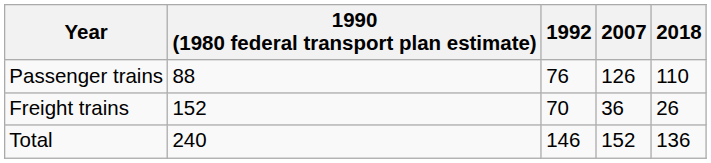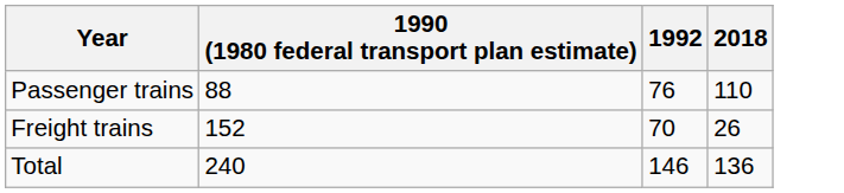- column: 2007 | 126 | 36 | 152
